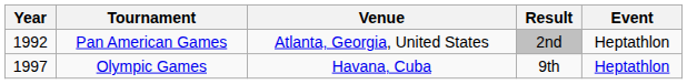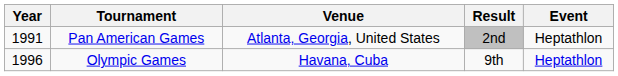Pan American Games | Year: 1992 -> 1991
Olympic Games | Year: 1997 -> 1996
